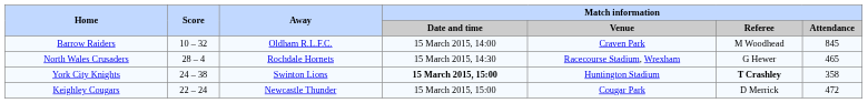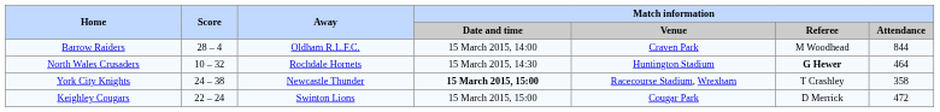Barrow Raiders | Score: 10 – 32 -> 28 – 4
Barrow Raiders | Match information / Attendance: 845 -> 844
North Wales Crusaders | Score: 28 – 4 -> 10 – 32
North Wales Crusaders | Match information / Venue: Racecourse Stadium, Wrexham -> Huntington Stadium
North Wales Crusaders | Match information / Referee: normal -> bold
North Wales Crusaders | Match information / Attendance: 465 -> 464
York City Knights | Away: Swinton Lions -> Newcastle Thunder
York City Knights | Match information / Venue: Huntington Stadium -> Racecourse Stadium, Wrexham
York City Knights | Match information / Referee: bold -> normal
Keighley Cougars | Away: Newcastle Thunder -> Swinton Lions
